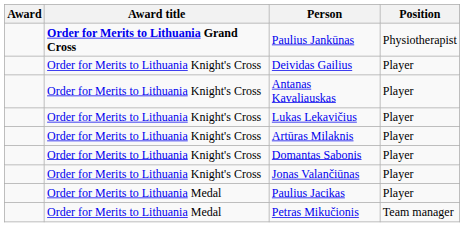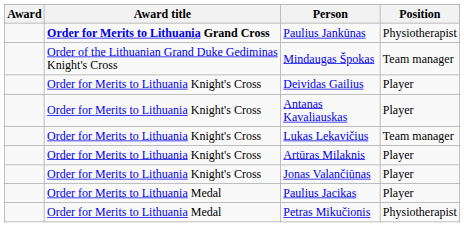+ row: Order of the Lithuanian Grand Duke Gediminas Knight's Cross | Mindaugas Špokas | Team manager
Lukas Lekavičius | Position: Player -> Team manager
- row: Order for Merits to Lithuania Knight's Cross | Domantas Sabonis | Player
Petras Mikučionis | Position: Team manager -> Physiotherapist
